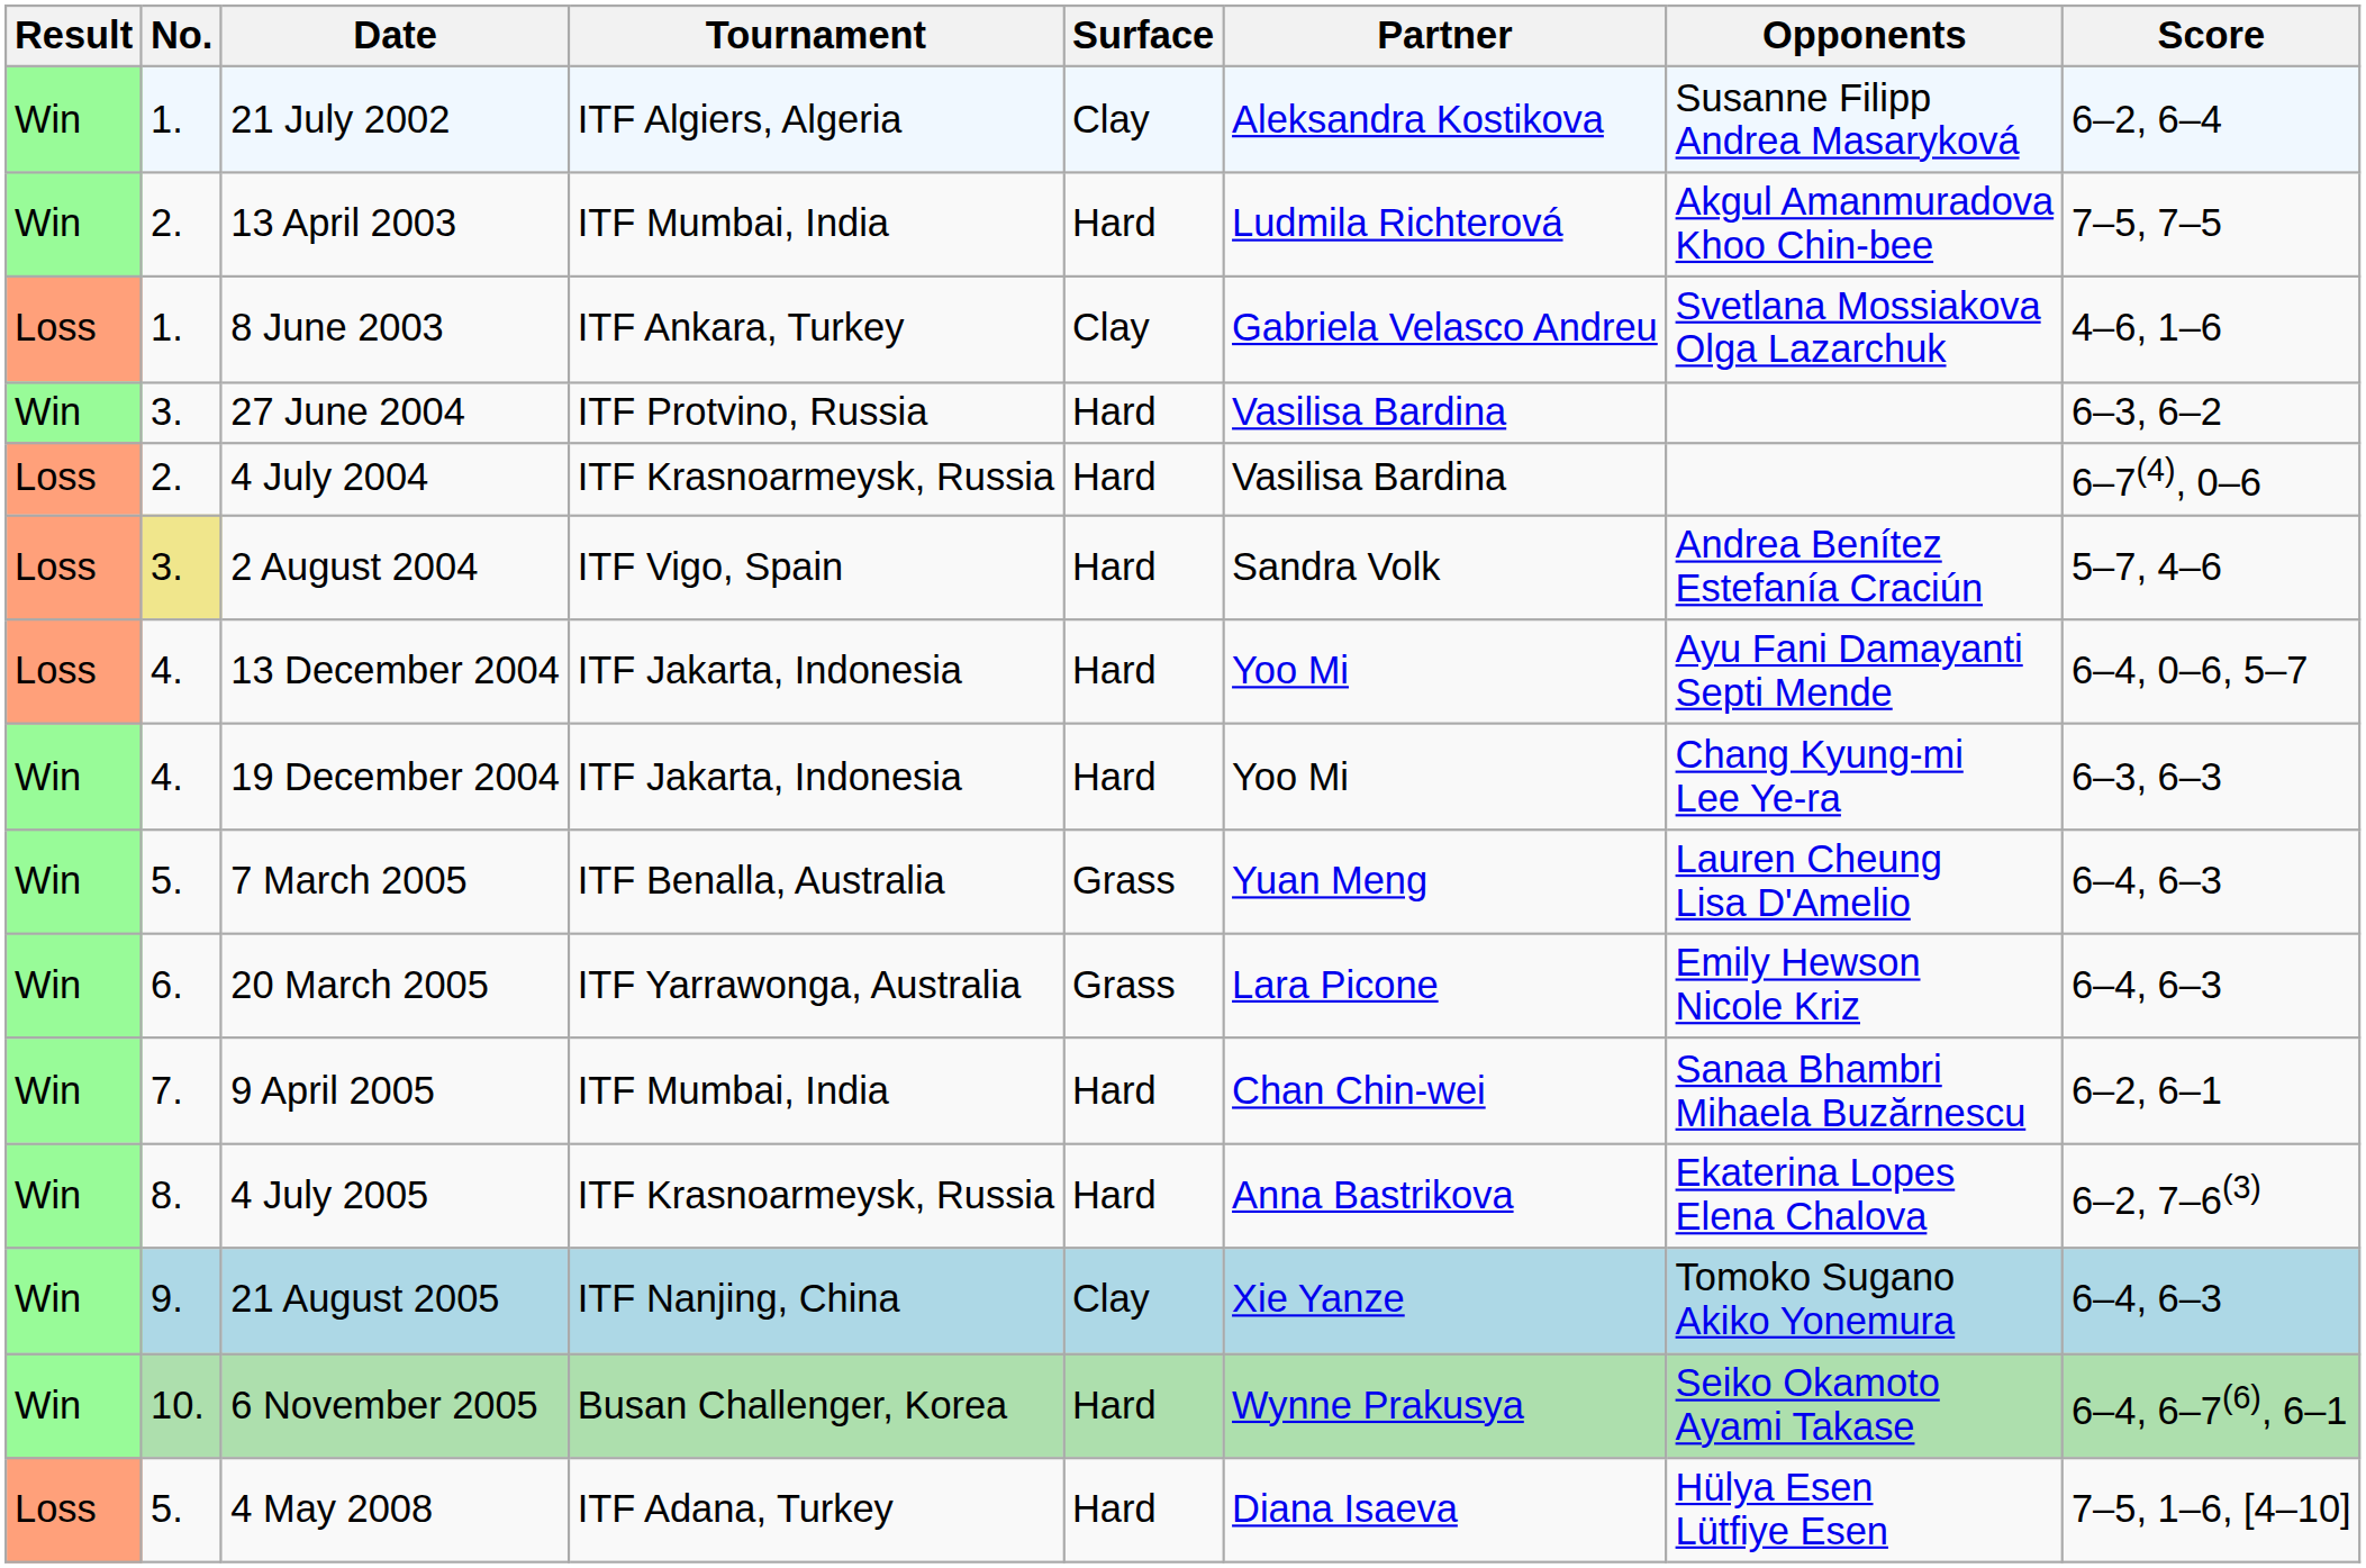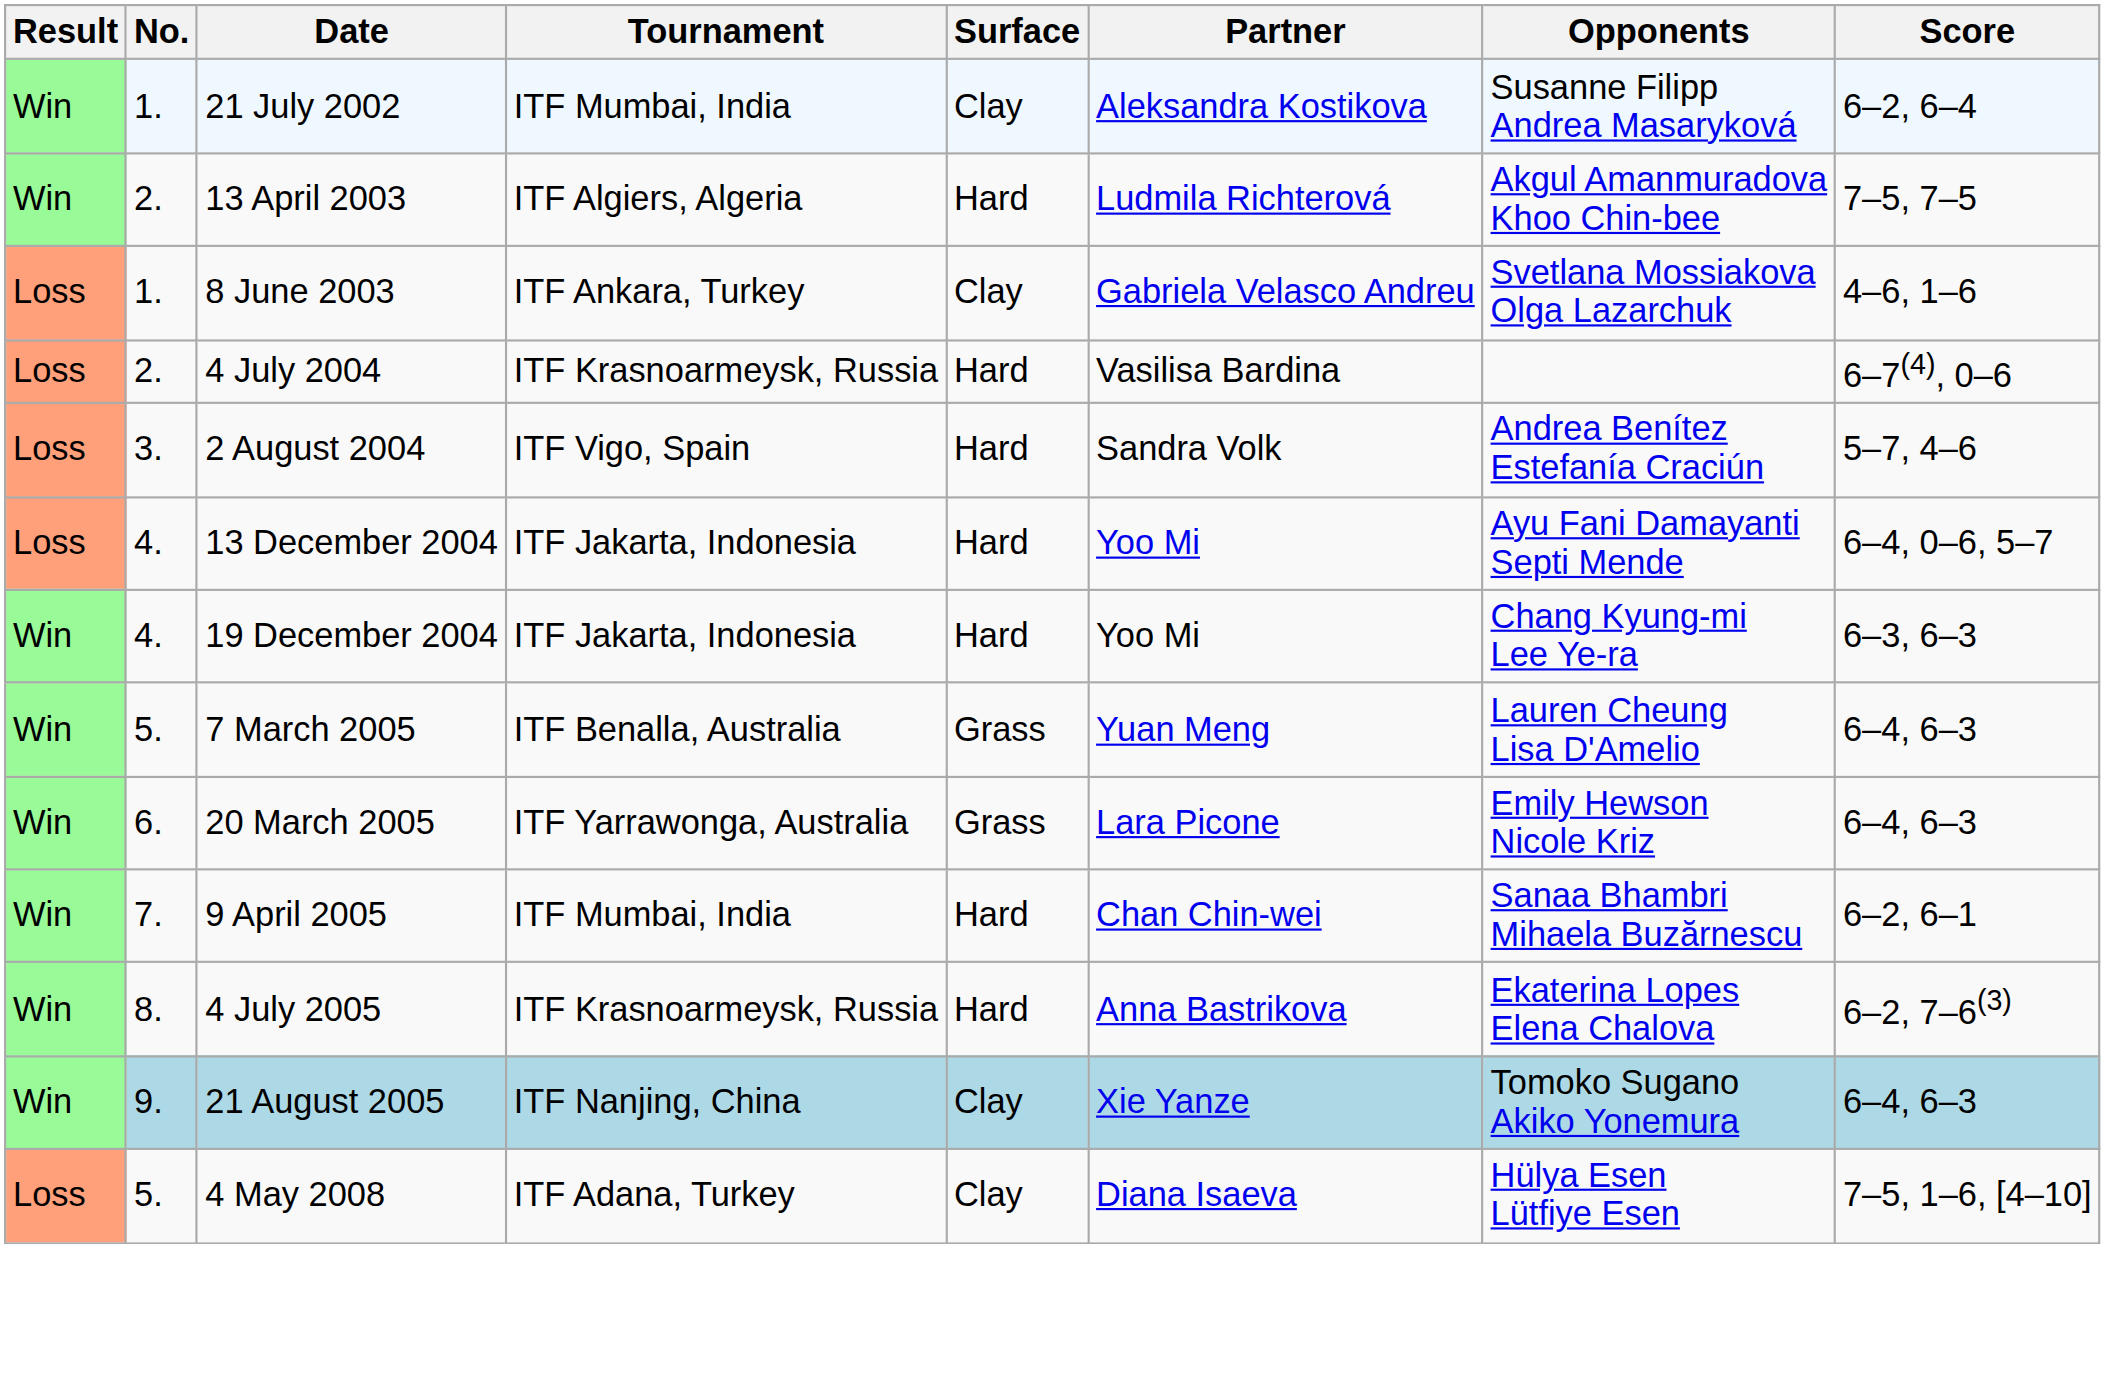21 July 2002 | Tournament: ITF Algiers, Algeria -> ITF Mumbai, India
13 April 2003 | Tournament: ITF Mumbai, India -> ITF Algiers, Algeria
- row: Win | 3. | 27 June 2004 | ITF Protvino, Russia | Hard | Vasilisa Bardina | 6–3, 6–2
2 August 2004 | No.: khaki background -> no background
- row: Win | 10. | 6 November 2005 | Busan Challenger, Korea | Hard | Wynne Prakusya | Seiko Okamoto Ayami Takase | 6–4, 6–7(6), 6–1
4 May 2008 | Surface: Hard -> Clay
